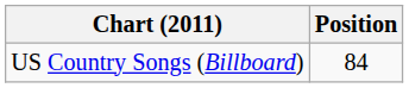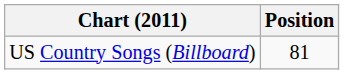US Country Songs (Billboard) | Position: 84 -> 81
